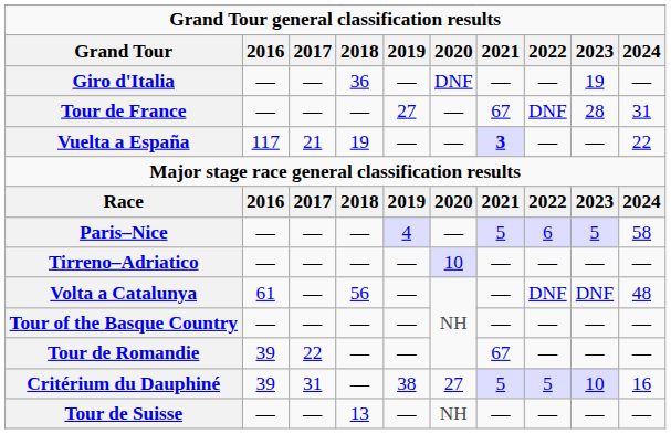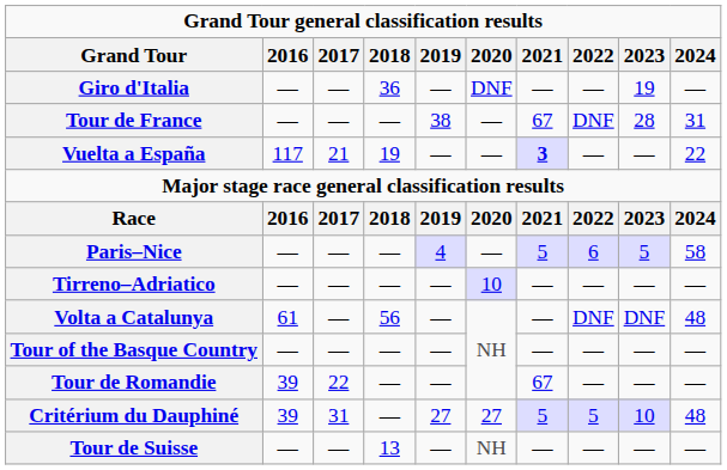Tour de France | 2019: 27 -> 38
Critérium du Dauphiné | 2019: 38 -> 27
Critérium du Dauphiné | 2024: 16 -> 48
